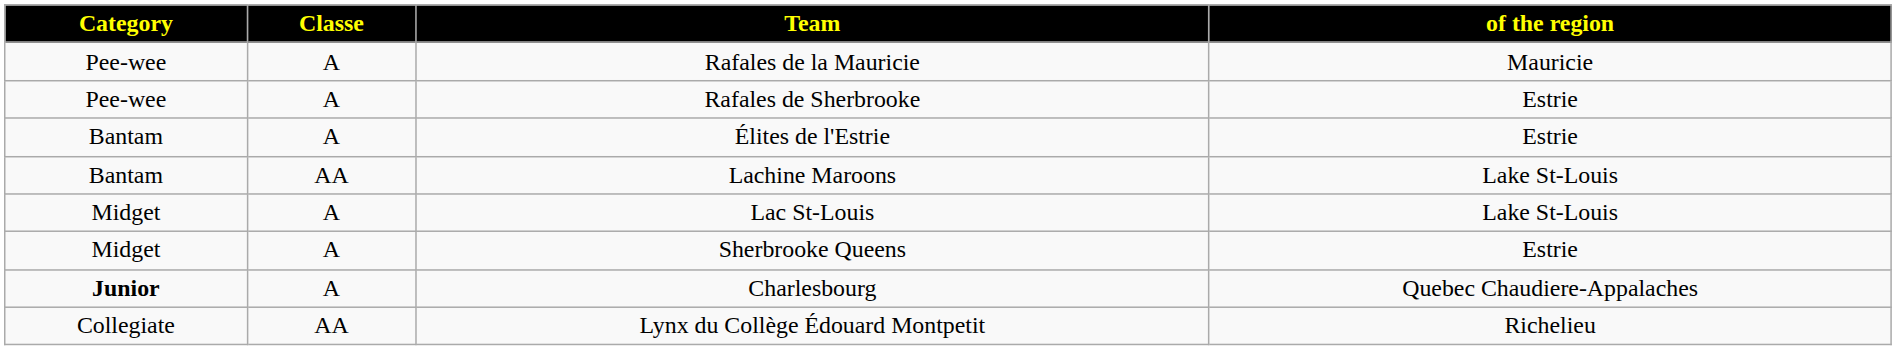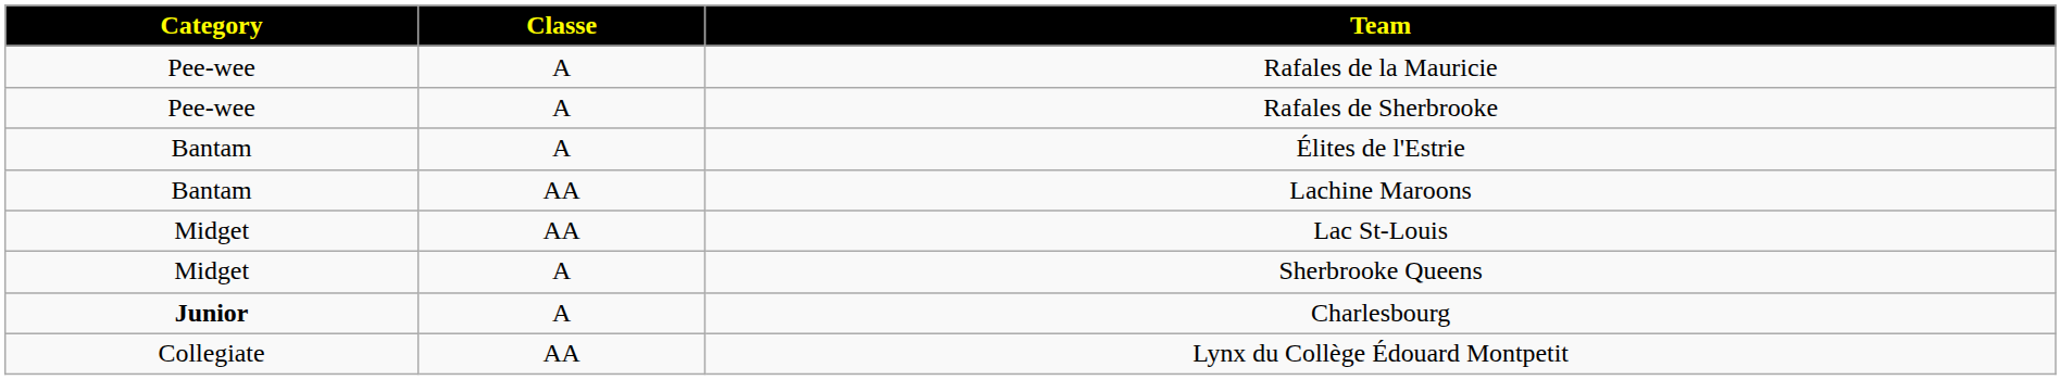- column: of the region | Mauricie | Estrie | Estrie | Lake St-Louis | Lake St-Louis | Estrie | Quebec Chaudiere-Appalaches | Richelieu
Lac St-Louis | Classe: A -> AA
